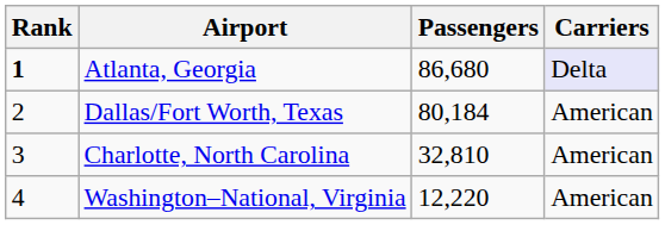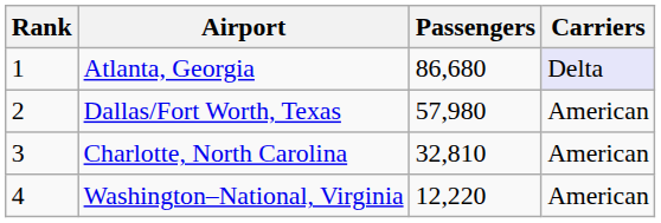Atlanta, Georgia | Rank: bold -> normal
Dallas/Fort Worth, Texas | Passengers: 80,184 -> 57,980
